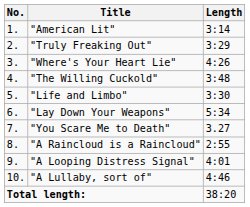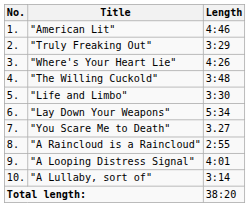"American Lit" | Length: 3:14 -> 4:46
"A Lullaby, sort of" | Length: 4:46 -> 3:14
